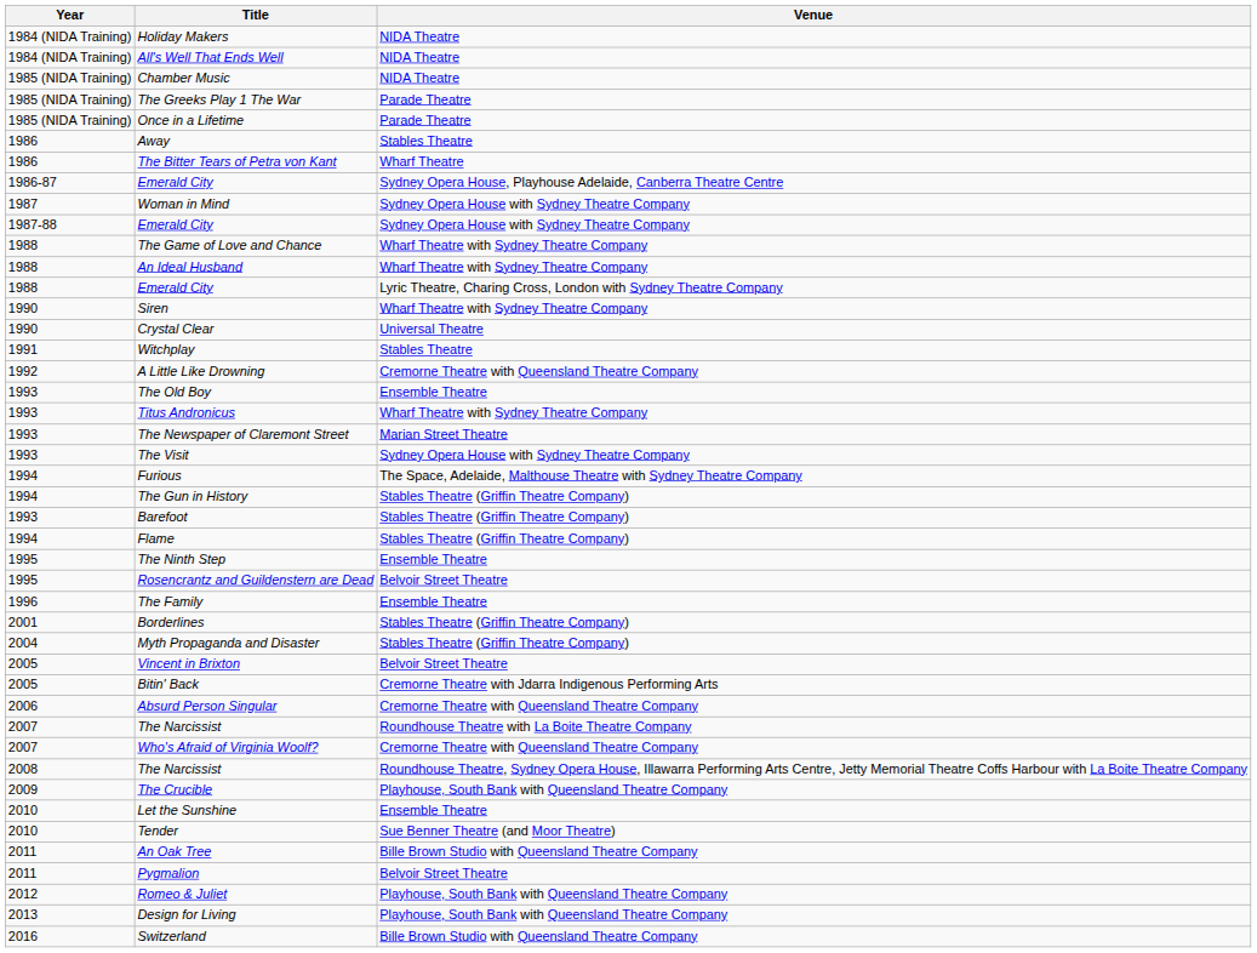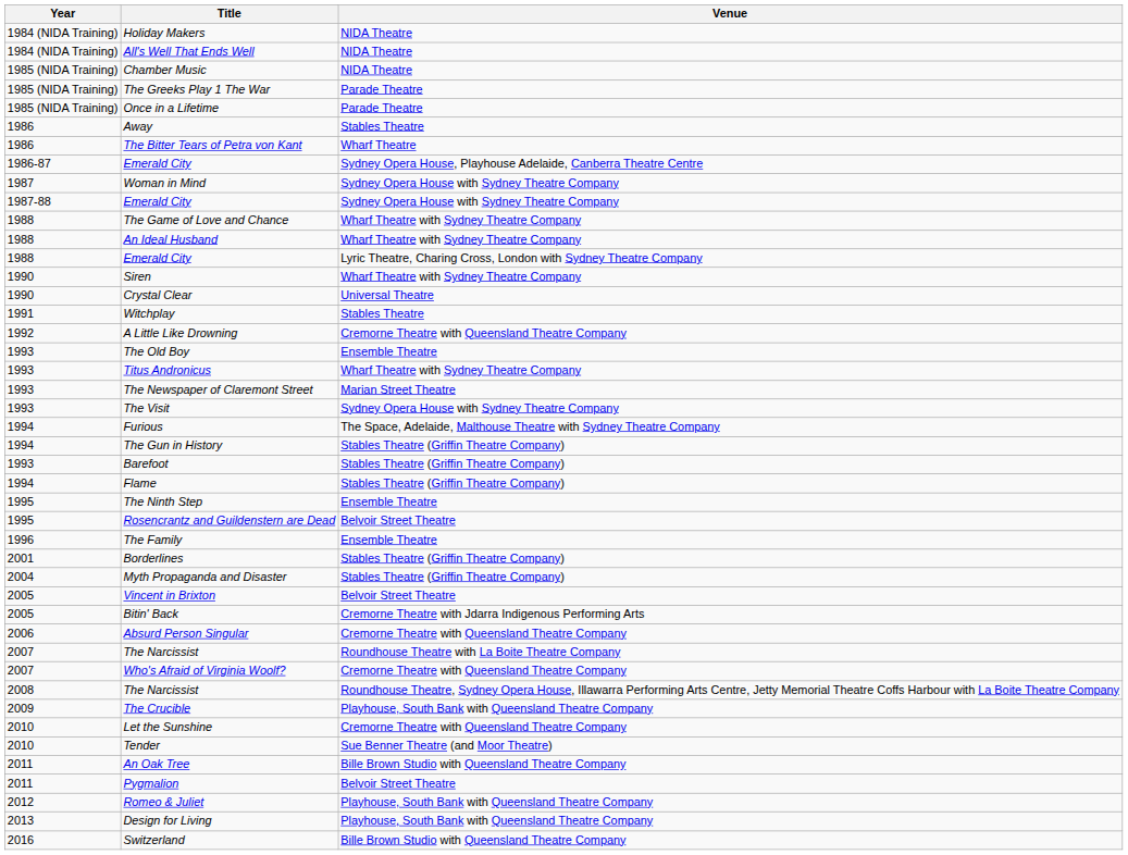Let the Sunshine | Venue: Ensemble Theatre -> Cremorne Theatre with Queensland Theatre Company
